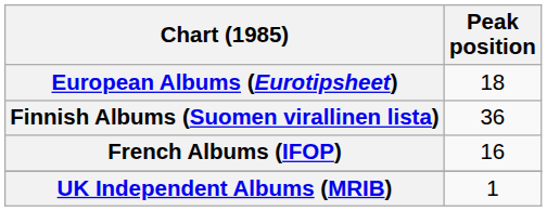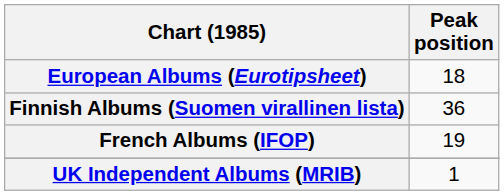French Albums (IFOP) | Peak position: 16 -> 19
